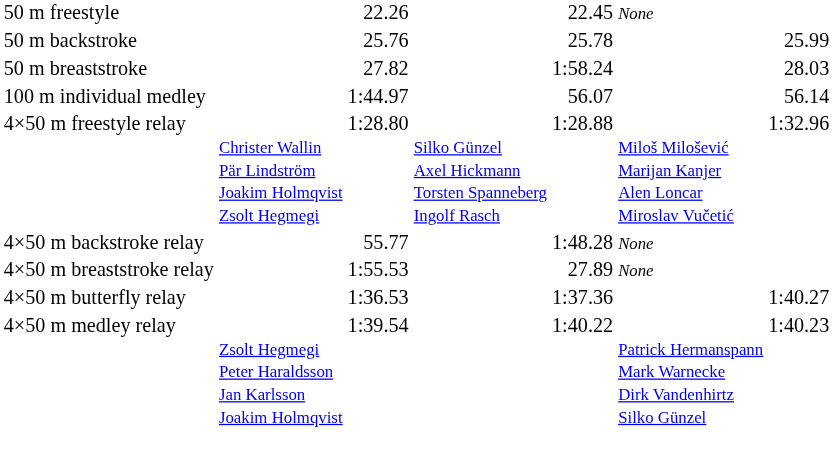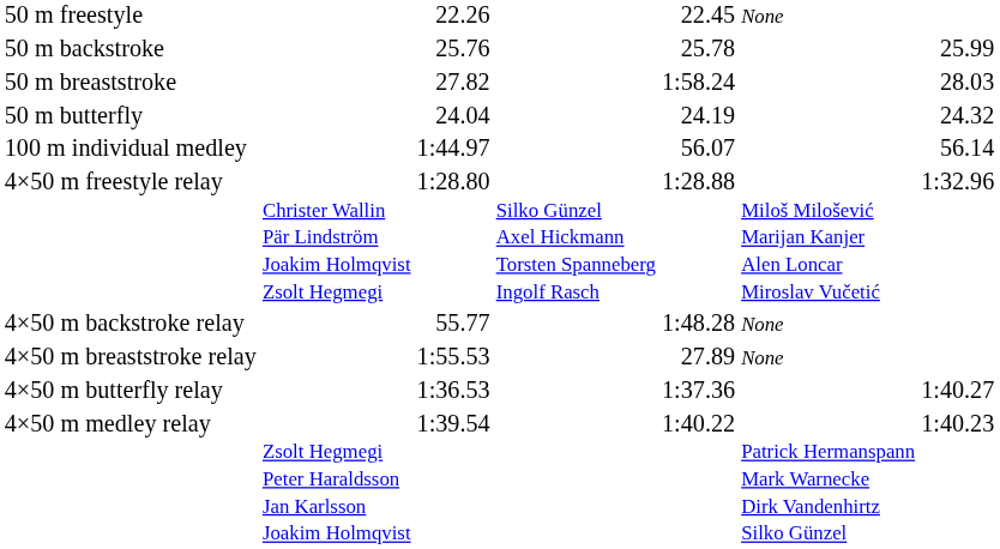+ row: 50 m butterfly | 24.04 | 24.19 | 24.32
